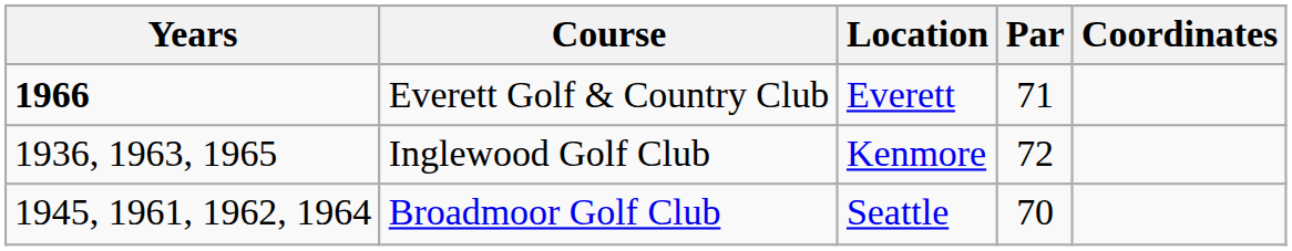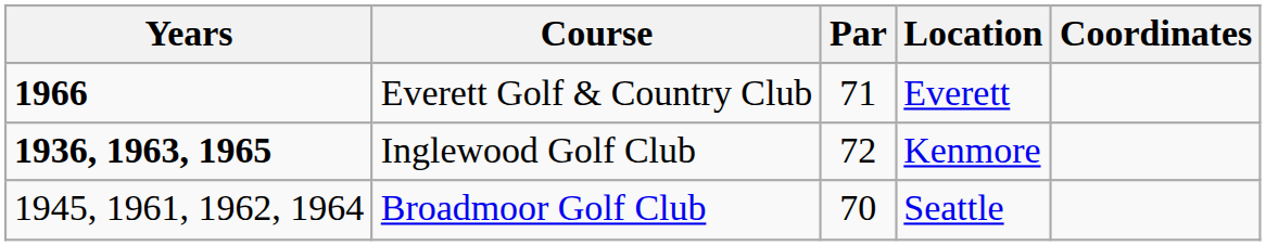columns swapped: Par <-> Location
Inglewood Golf Club | Years: normal -> bold
